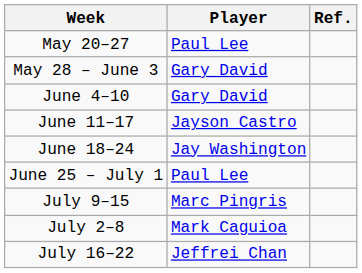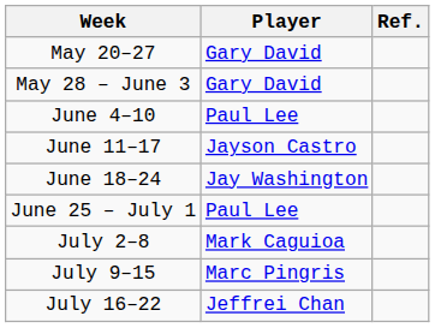May 20–27 | Player: Paul Lee -> Gary David
June 4–10 | Player: Gary David -> Paul Lee
rows swapped: July 2–8 <-> July 9–15
